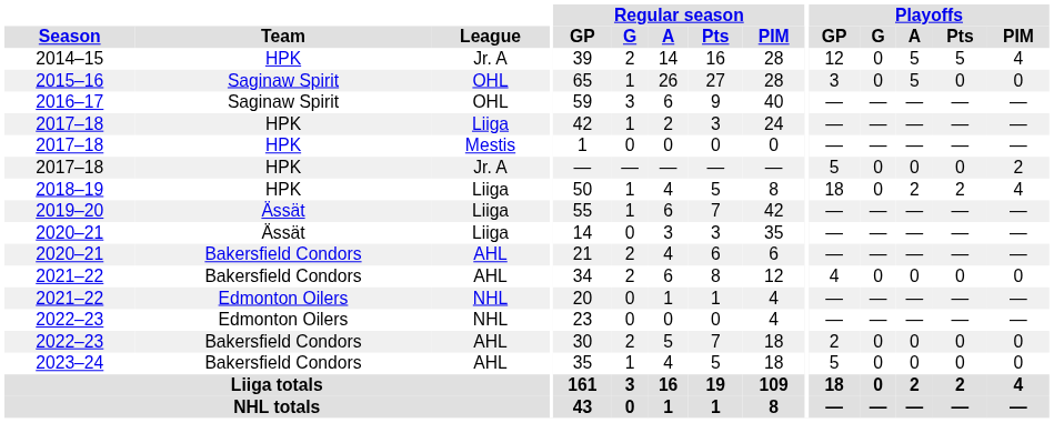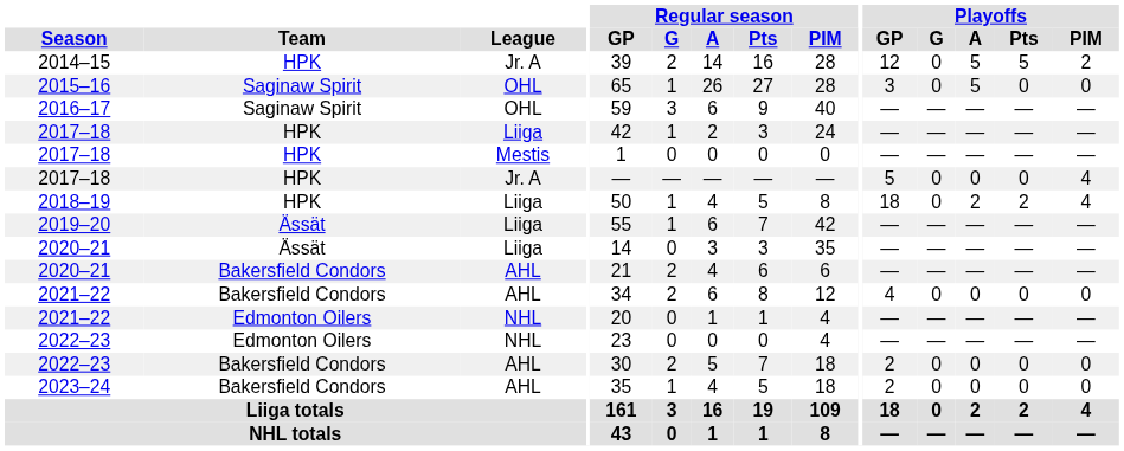2014–15 | Playoffs / PIM: 4 -> 2
2017–18 / Jr. A | Playoffs / PIM: 2 -> 4
2023–24 | Playoffs / GP: 5 -> 2
